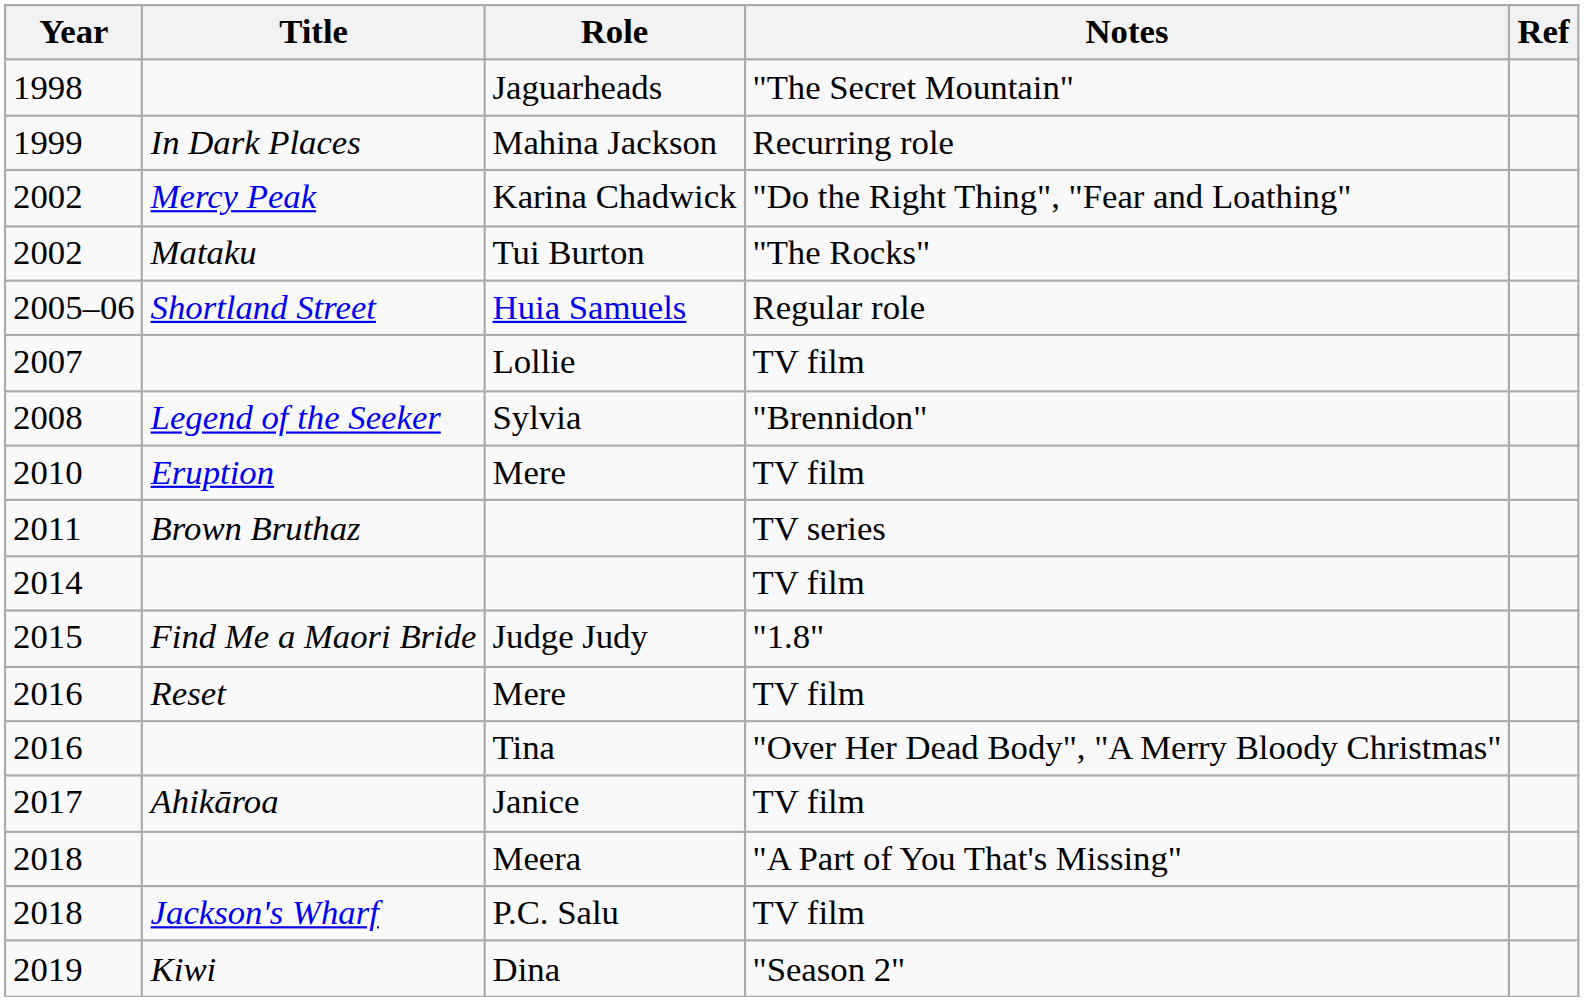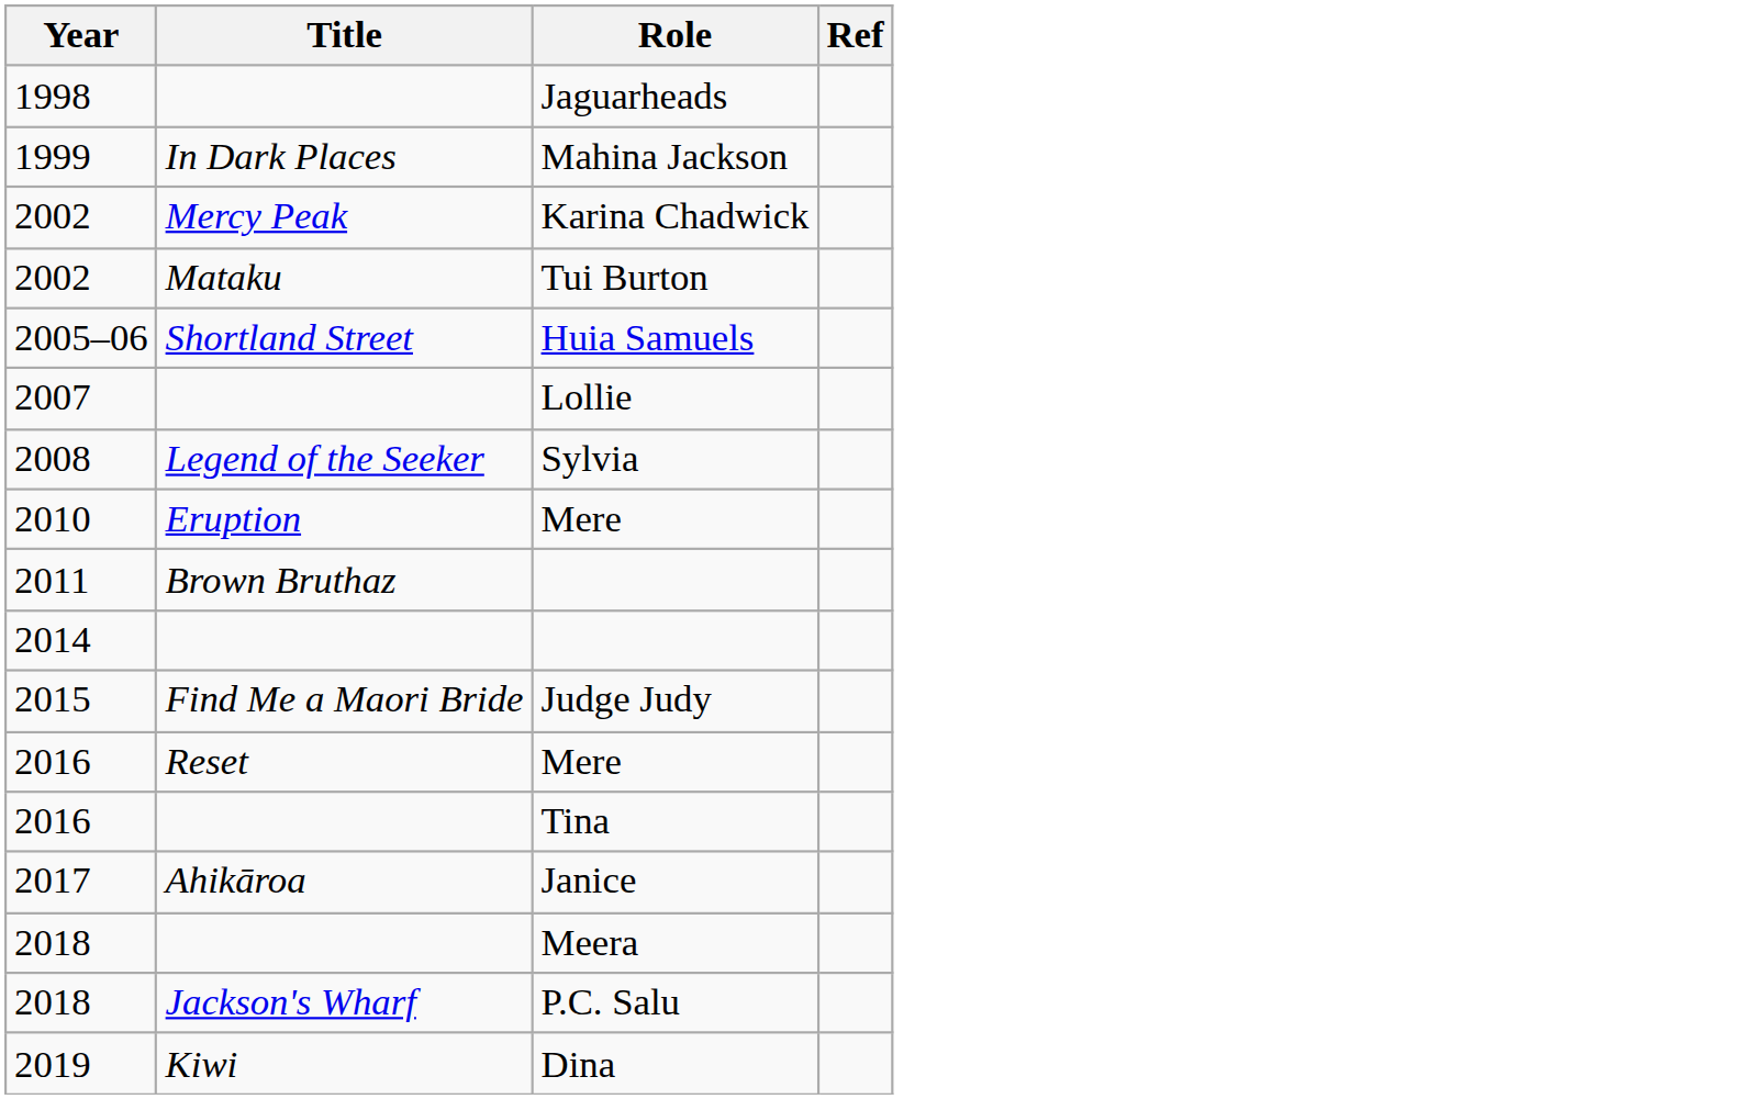- column: Notes | "The Secret Mountain" | Recurring role | "Do the Right Thing", "Fear and Loathing" | "The Rocks" | Regular role | TV film | "Brennidon" | TV film | TV series | TV film | "1.8" | TV film | "Over Her Dead Body", "A Merry Bloody Christmas" | TV film | "A Part of You That's Missing" | TV film | "Season 2"
